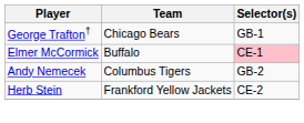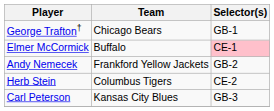Andy Nemecek | Team: Columbus Tigers -> Frankford Yellow Jackets
Herb Stein | Team: Frankford Yellow Jackets -> Columbus Tigers
+ row: Carl Peterson | Kansas City Blues | GB-3
